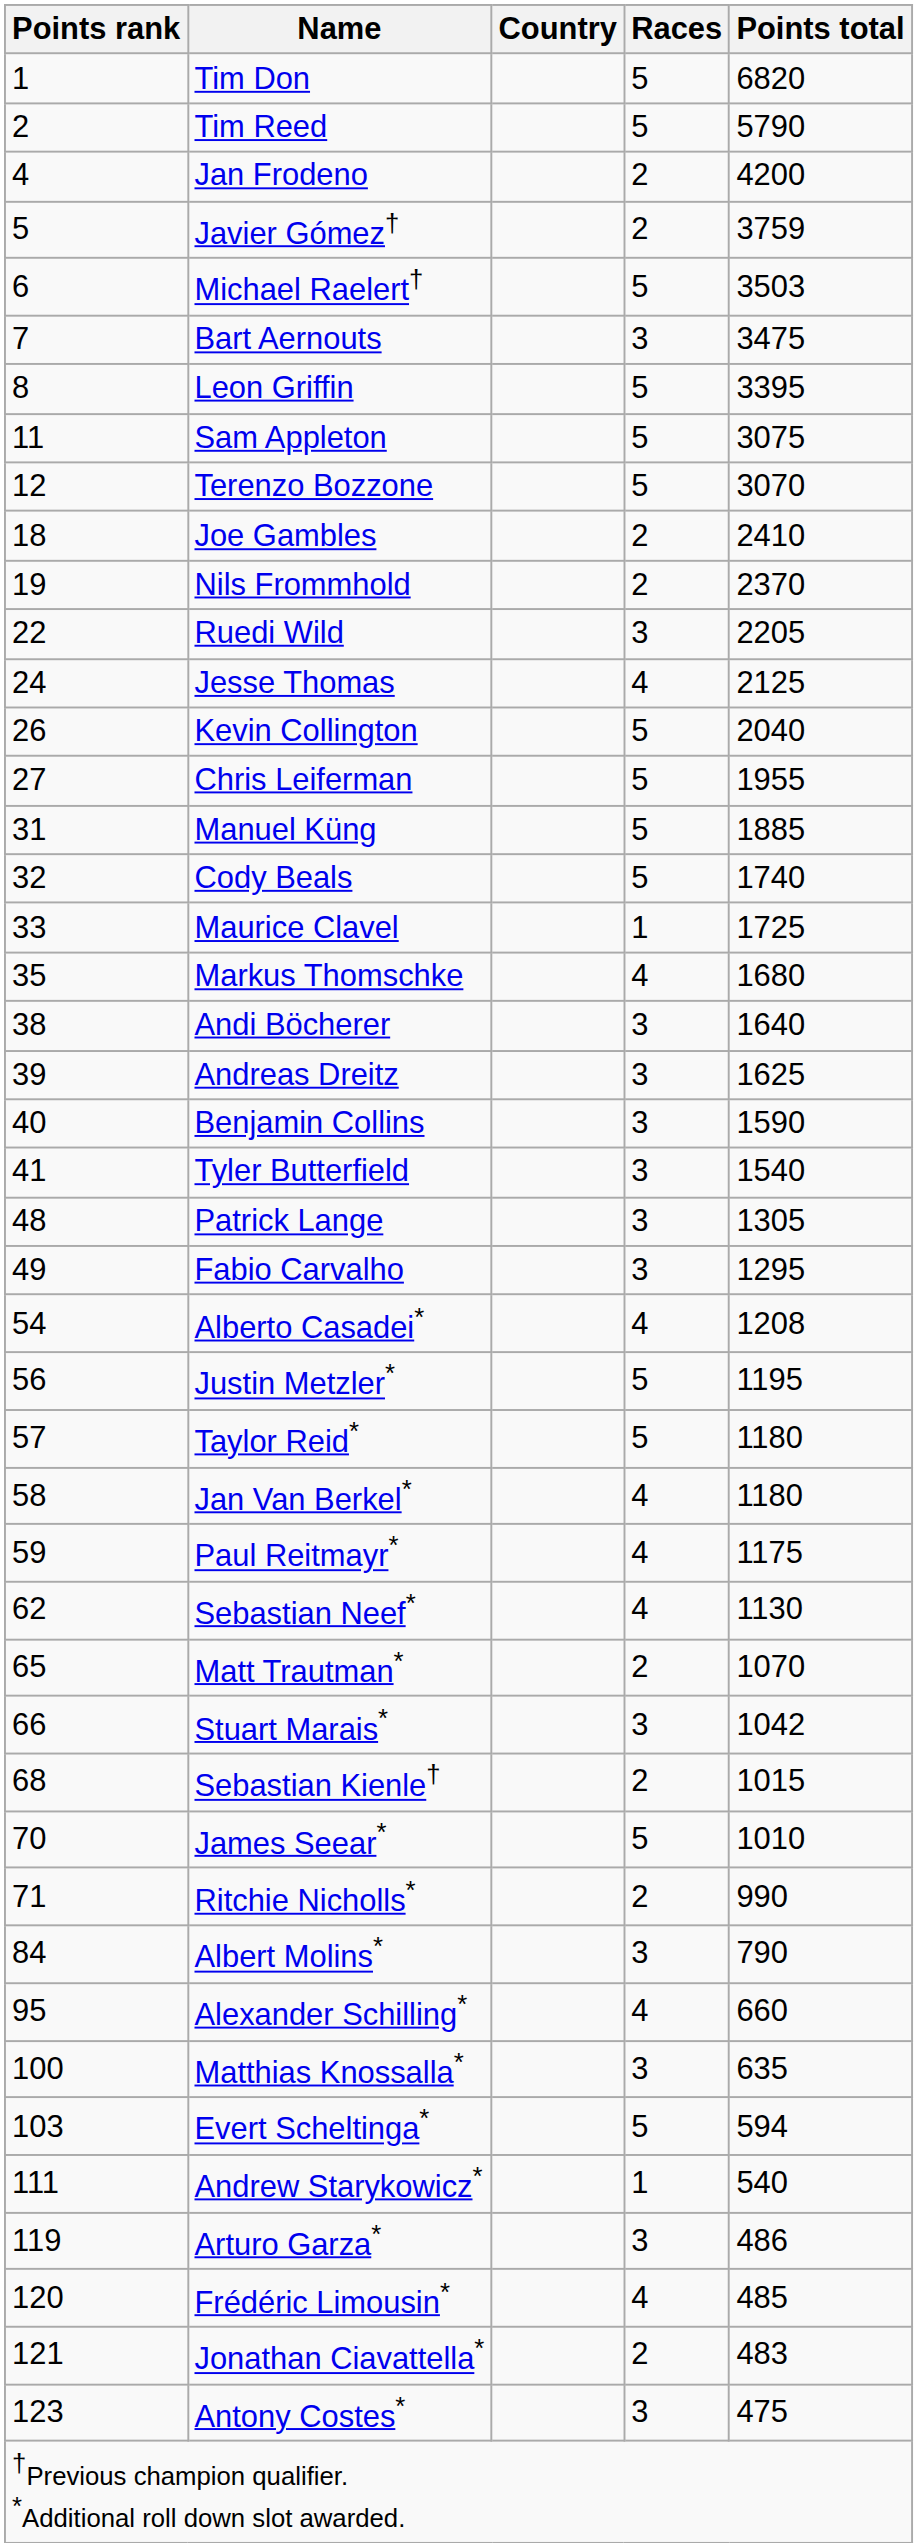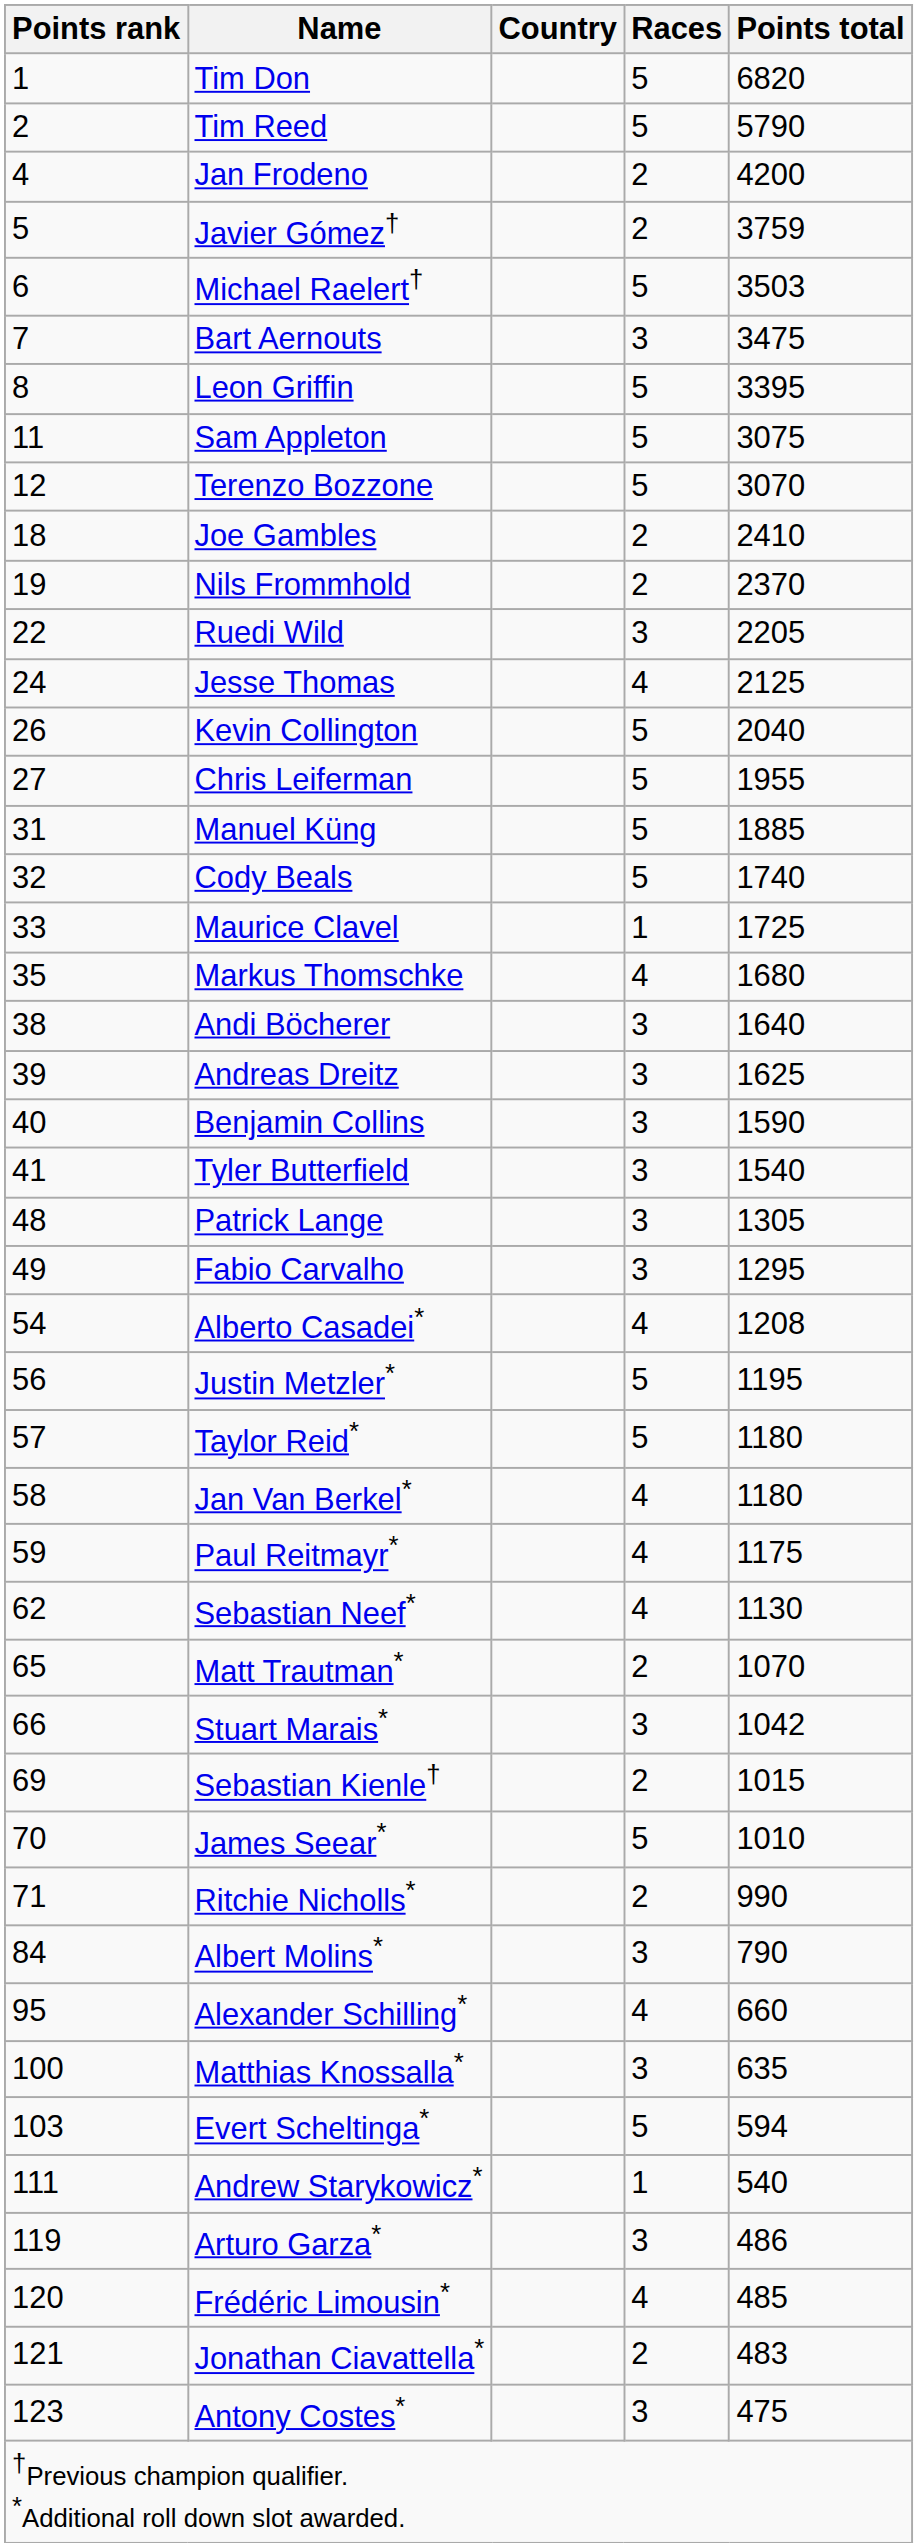Sebastian Kienle† | Points rank: 68 -> 69
